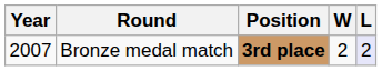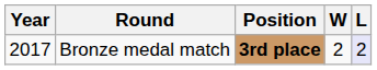Bronze medal match | Year: 2007 -> 2017
